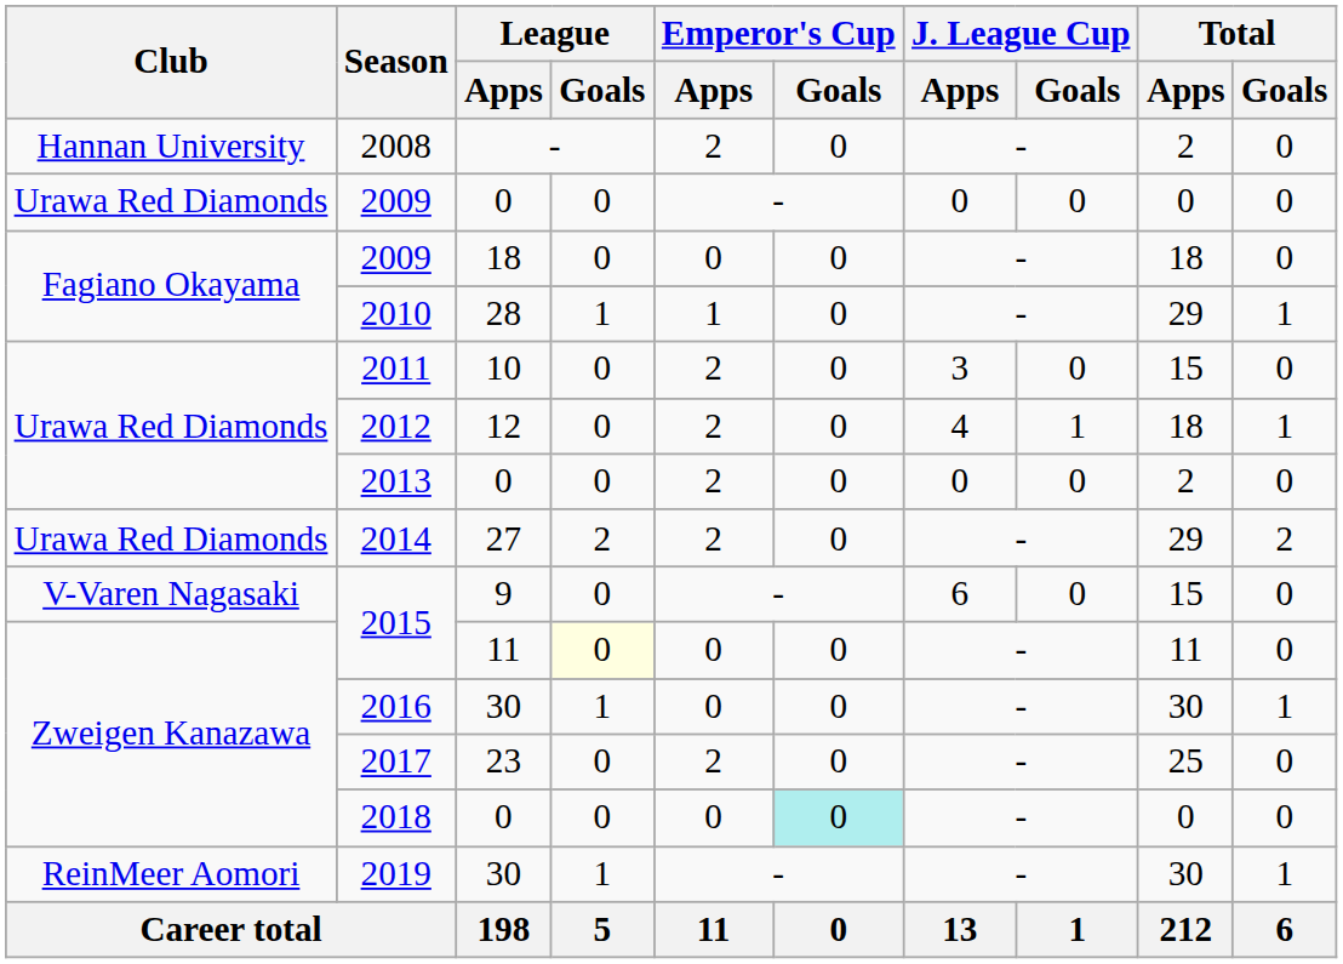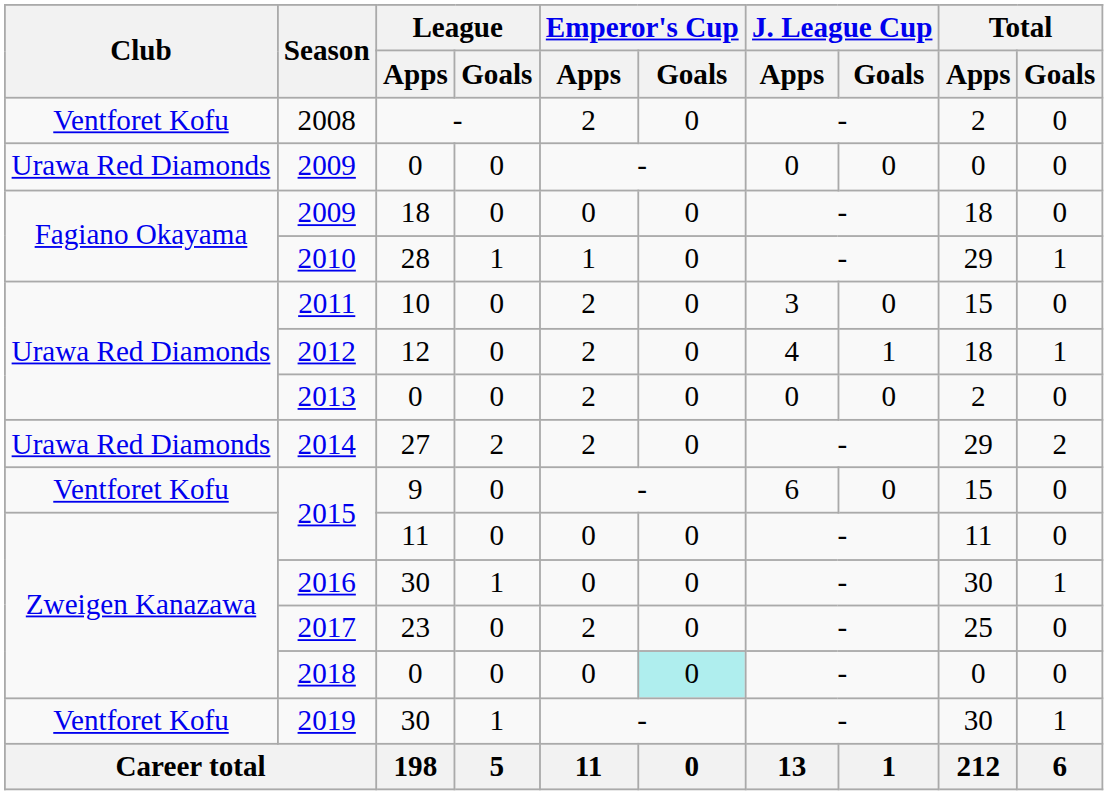2008 | Club: Hannan University -> Ventforet Kofu
2015 / 9 | Club: V-Varen Nagasaki -> Ventforet Kofu
2015 / 11 | League / Goals: lightyellow background -> no background
2019 | Club: ReinMeer Aomori -> Ventforet Kofu
